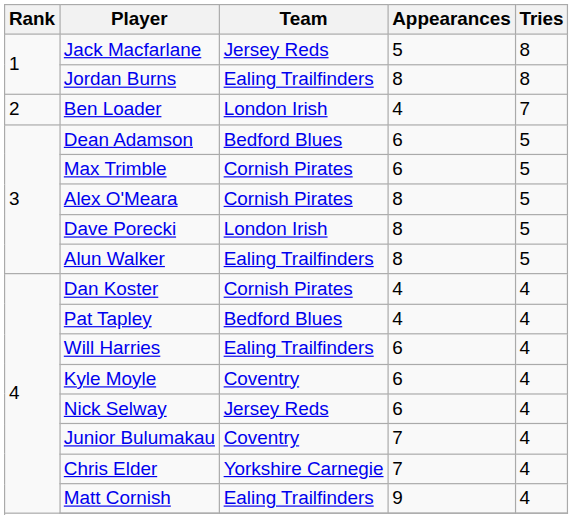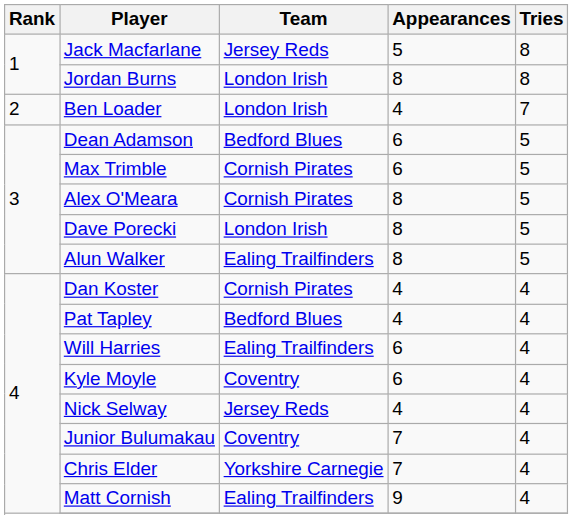Jordan Burns | Team: Ealing Trailfinders -> London Irish
Nick Selway | Appearances: 6 -> 4
